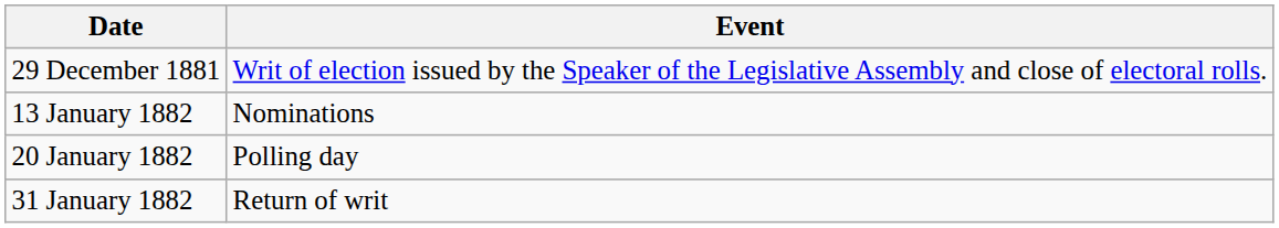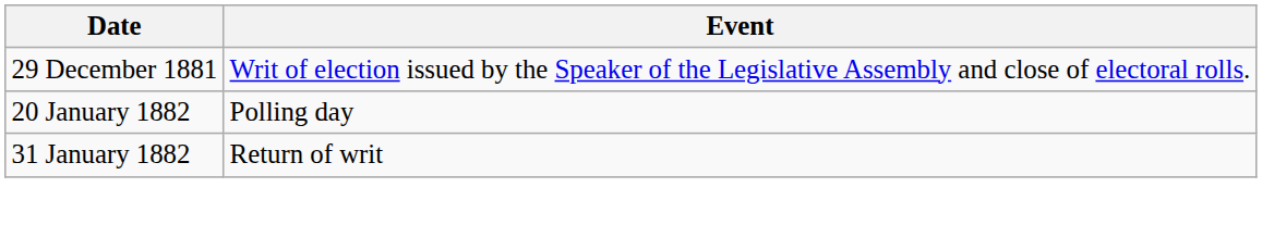- row: 13 January 1882 | Nominations
